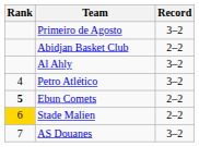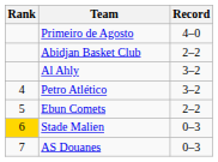Primeiro de Agosto | Record: 3–2 -> 4–0
Ebun Comets | Rank: bold -> normal
Stade Malien | Record: 2–2 -> 0–3
AS Douanes | Record: 3–2 -> 0–3
